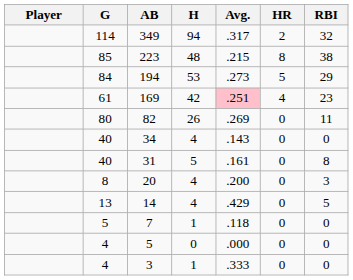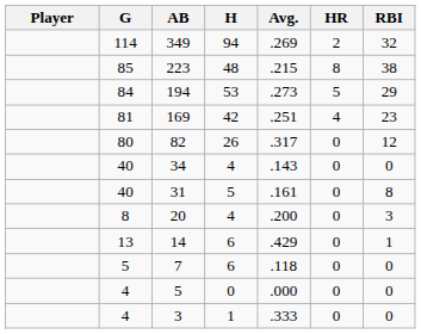349 | Avg.: .317 -> .269
169 | G: 61 -> 81
169 | Avg.: pink background -> no background
82 | Avg.: .269 -> .317
82 | RBI: 11 -> 12
14 | H: 4 -> 6
14 | RBI: 5 -> 1
7 | H: 1 -> 6
